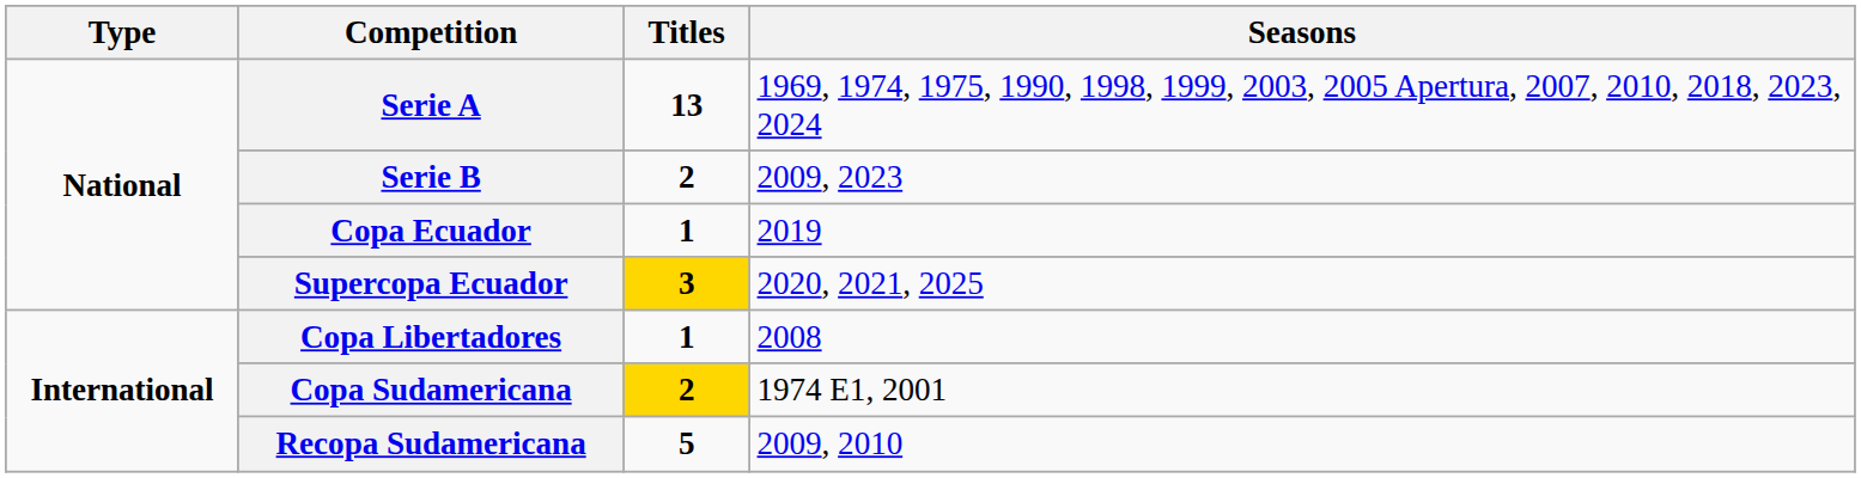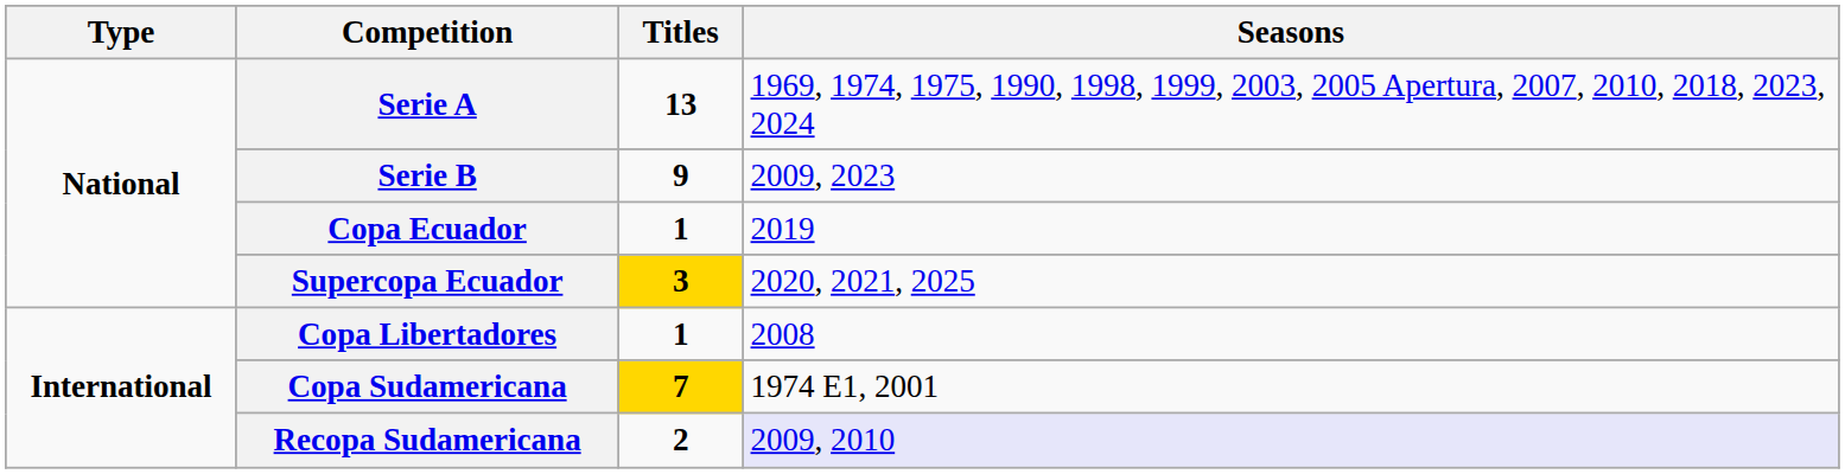Serie B | Titles: 2 -> 9
Copa Sudamericana | Titles: 2 -> 7
Recopa Sudamericana | Titles: 5 -> 2
Recopa Sudamericana | Seasons: no background -> lavender background
